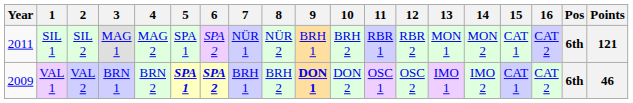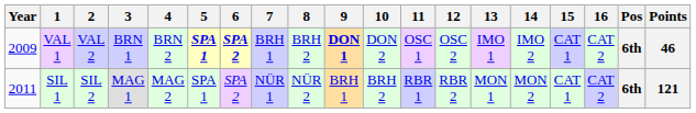rows swapped: VAL 1 <-> SIL 1
